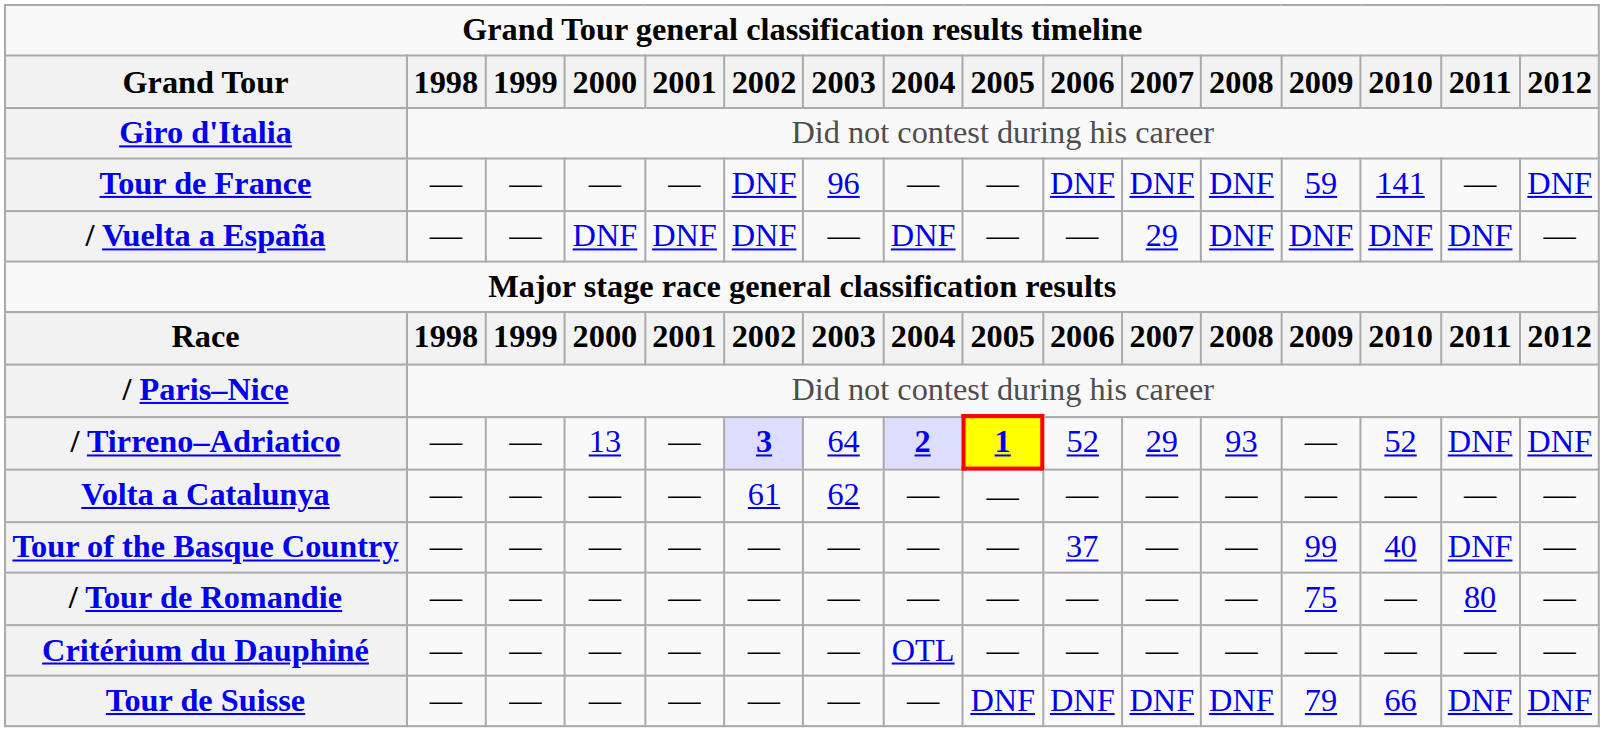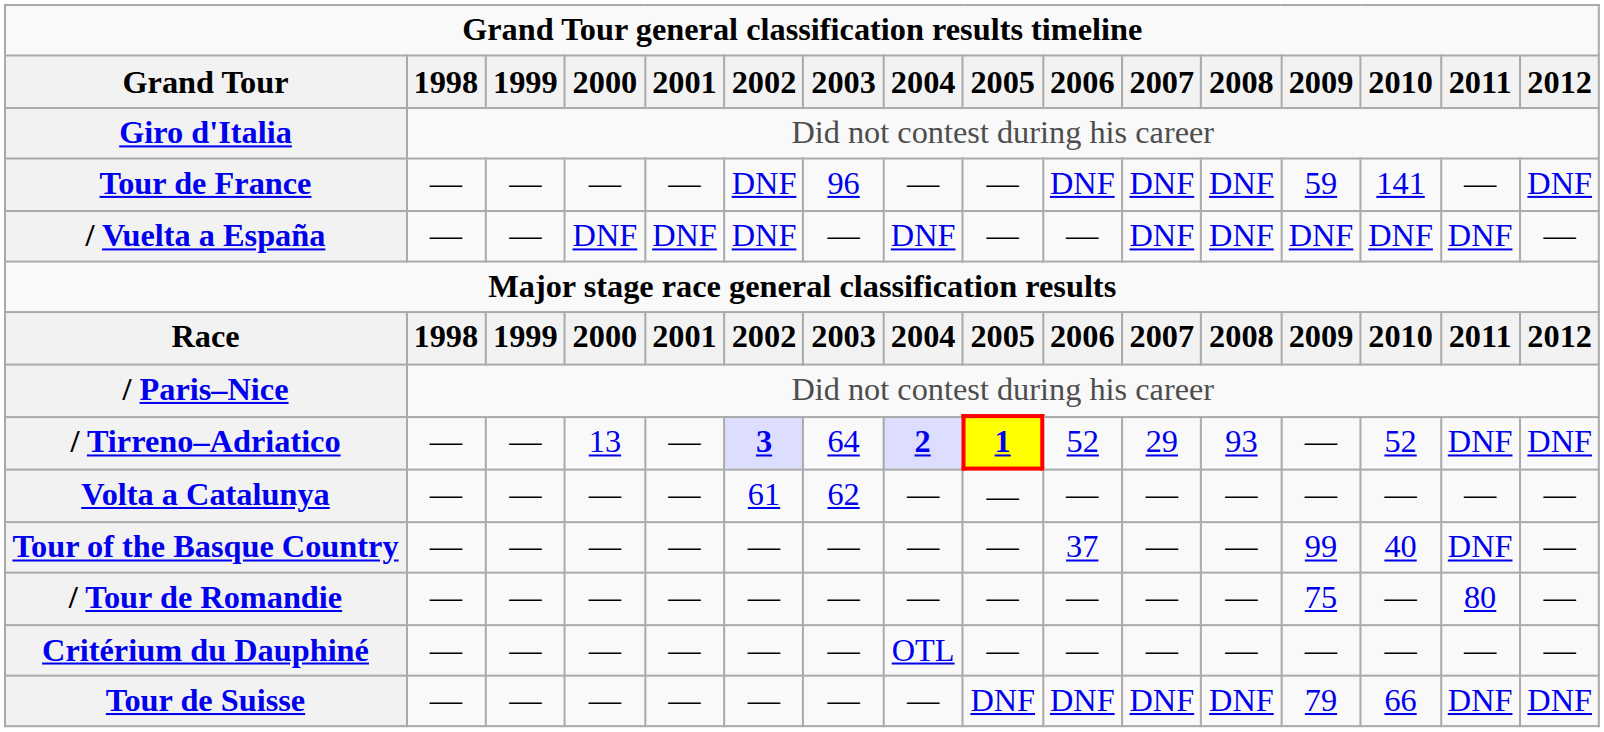/ Vuelta a España | 2007: 29 -> DNF
